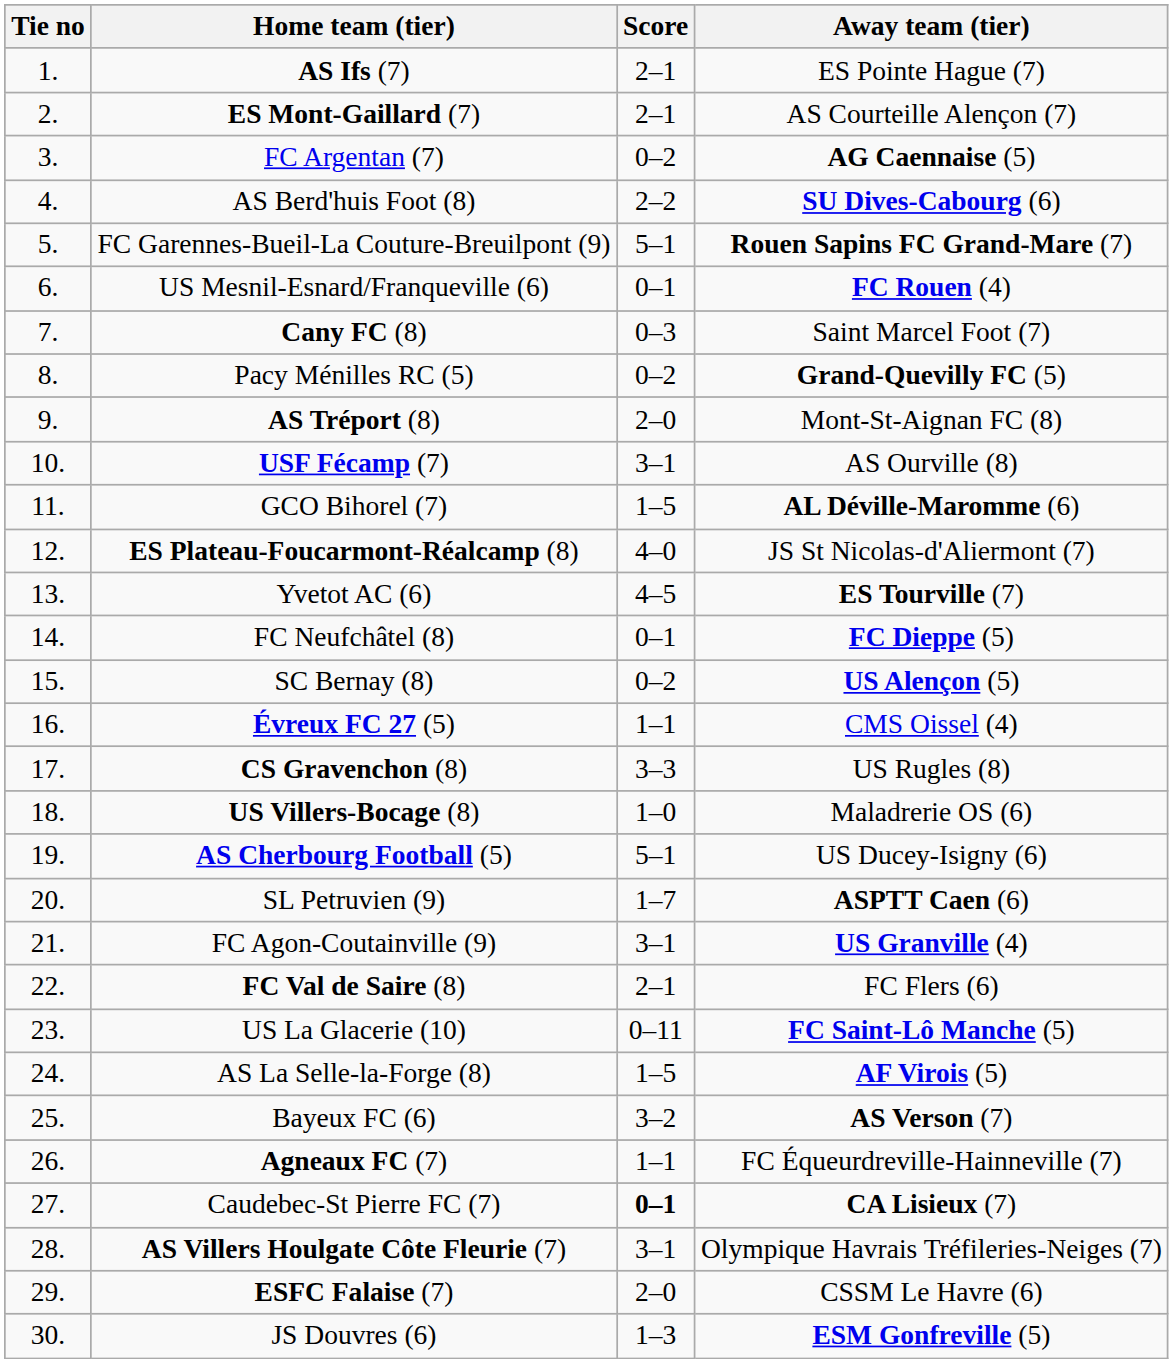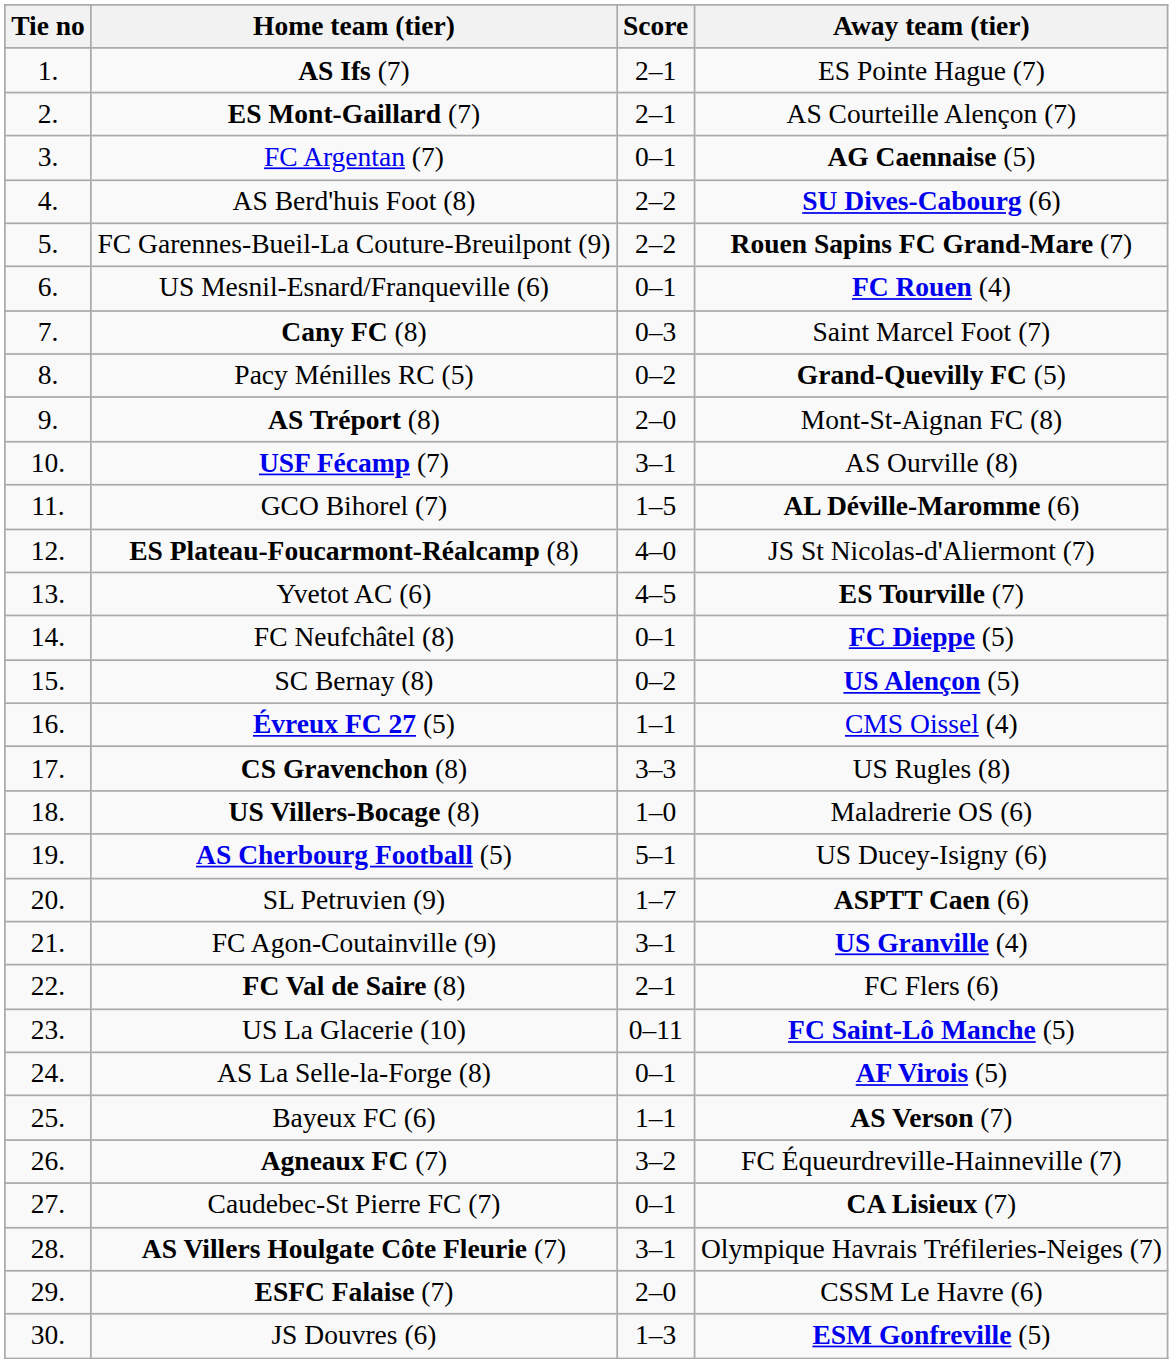FC Argentan (7) | Score: 0–2 -> 0–1
FC Garennes-Bueil-La Couture-Breuilpont (9) | Score: 5–1 -> 2–2
AS La Selle-la-Forge (8) | Score: 1–5 -> 0–1
Bayeux FC (6) | Score: 3–2 -> 1–1
Agneaux FC (7) | Score: 1–1 -> 3–2
Caudebec-St Pierre FC (7) | Score: bold -> normal
